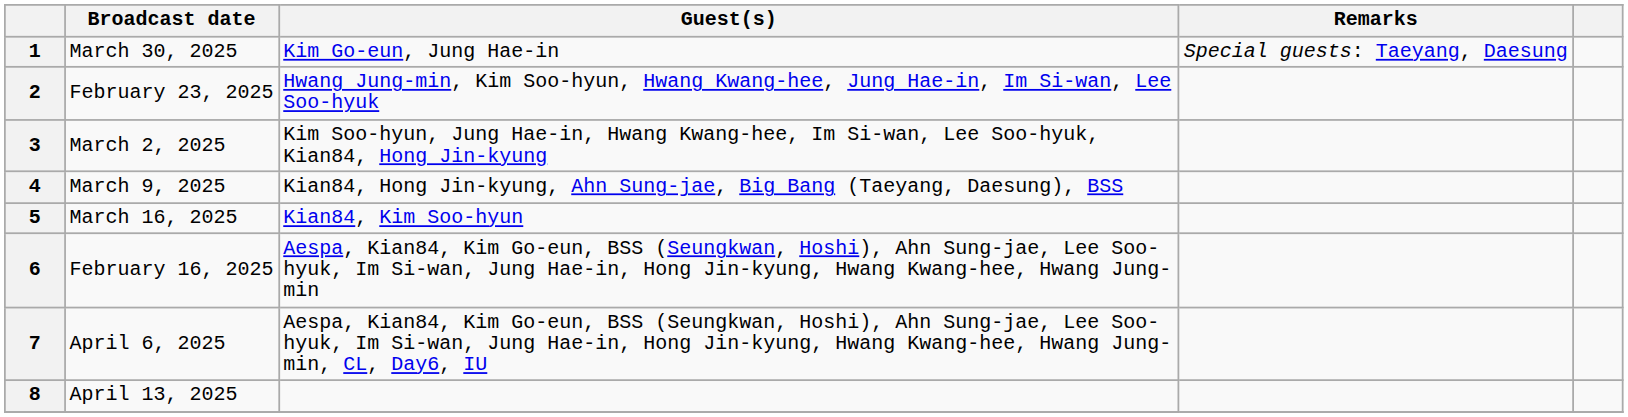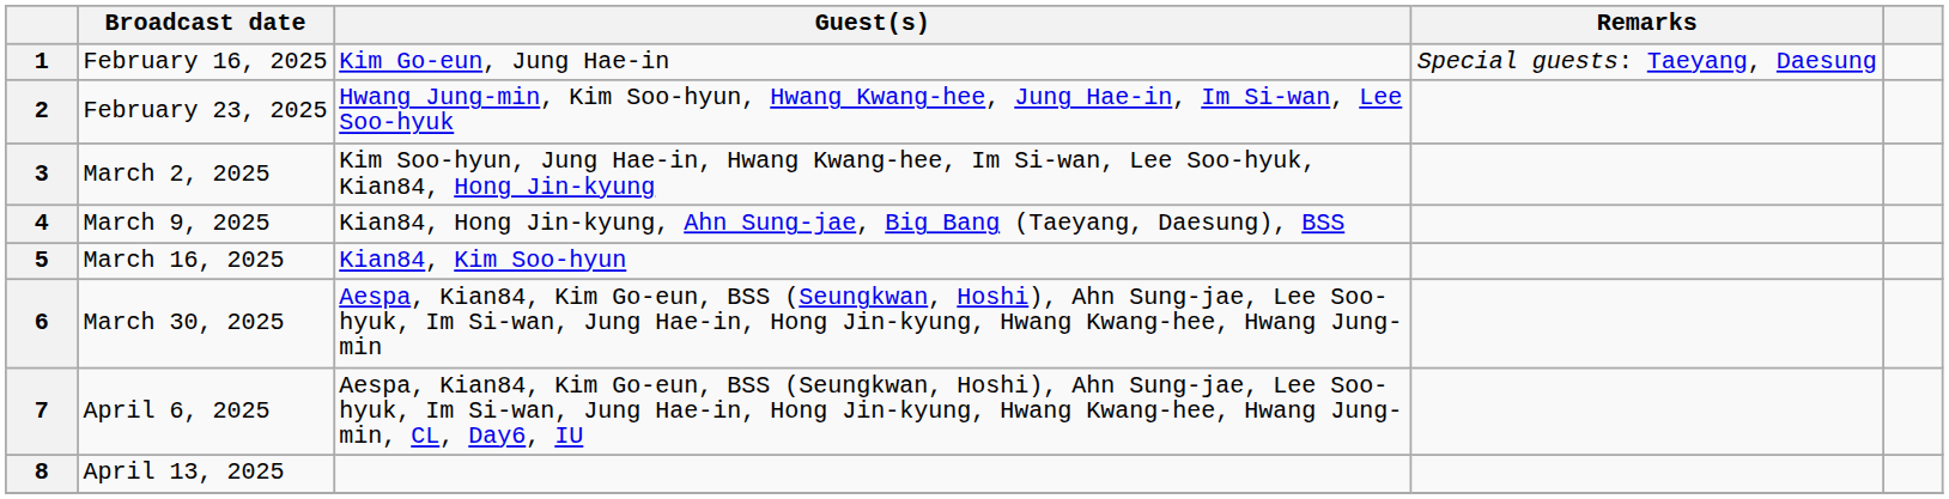1 | Broadcast date: March 30, 2025 -> February 16, 2025
6 | Broadcast date: February 16, 2025 -> March 30, 2025
